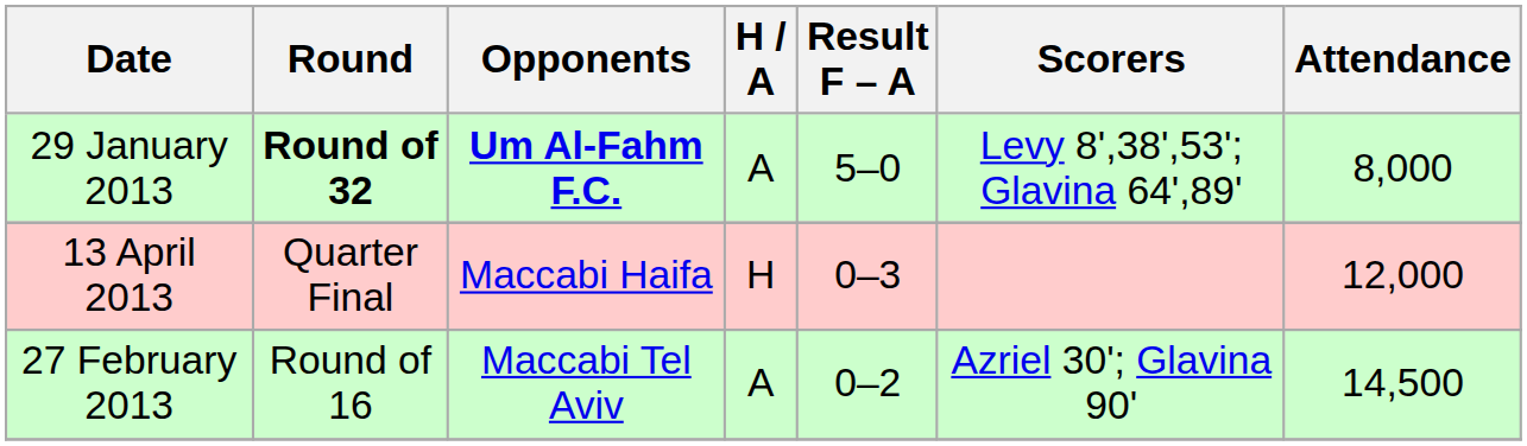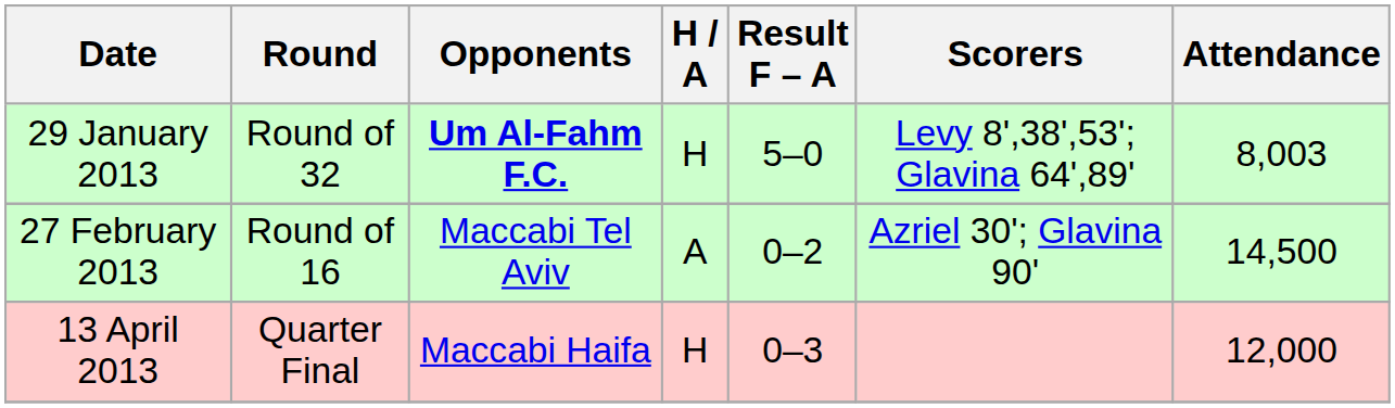29 January 2013 | Round: bold -> normal
29 January 2013 | H / A: A -> H
29 January 2013 | Attendance: 8,000 -> 8,003
rows swapped: 27 February 2013 <-> 13 April 2013
